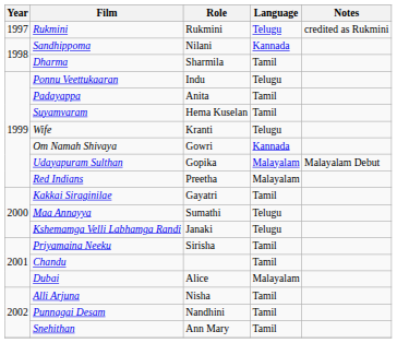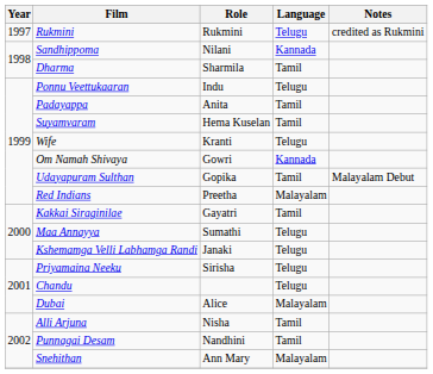Udayapuram Sulthan | Language: Malayalam -> Tamil
Priyamaina Neeku | Language: Tamil -> Telugu
Chandu | Language: Tamil -> Telugu
Snehithan | Language: Tamil -> Malayalam
